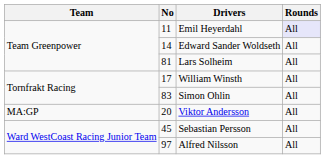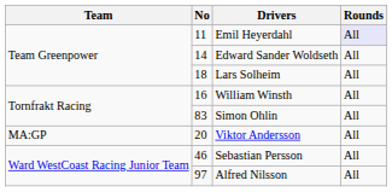Lars Solheim | No: 81 -> 18
William Winsth | No: 17 -> 16
Sebastian Persson | No: 45 -> 46
